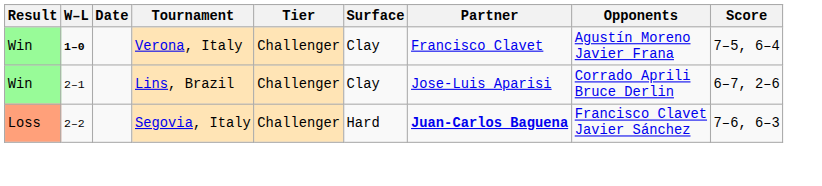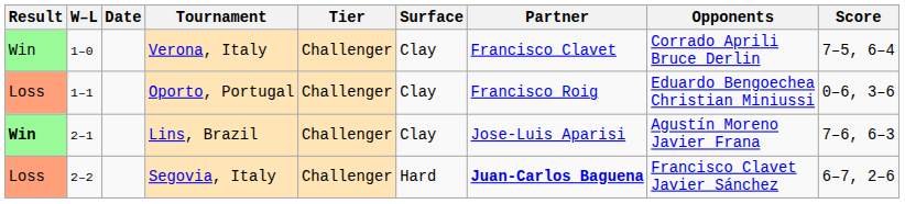Verona, Italy | W–L: bold -> normal
Verona, Italy | Opponents: Agustín Moreno Javier Frana -> Corrado Aprili Bruce Derlin
+ row: Loss | 1–1 | Oporto, Portugal | Challenger | Clay | Francisco Roig | Eduardo Bengoechea Christian Miniussi | 0–6, 3–6
Lins, Brazil | Result: normal -> bold
Lins, Brazil | Opponents: Corrado Aprili Bruce Derlin -> Agustín Moreno Javier Frana
Lins, Brazil | Score: 6–7, 2–6 -> 7–6, 6–3
Segovia, Italy | Score: 7–6, 6–3 -> 6–7, 2–6
